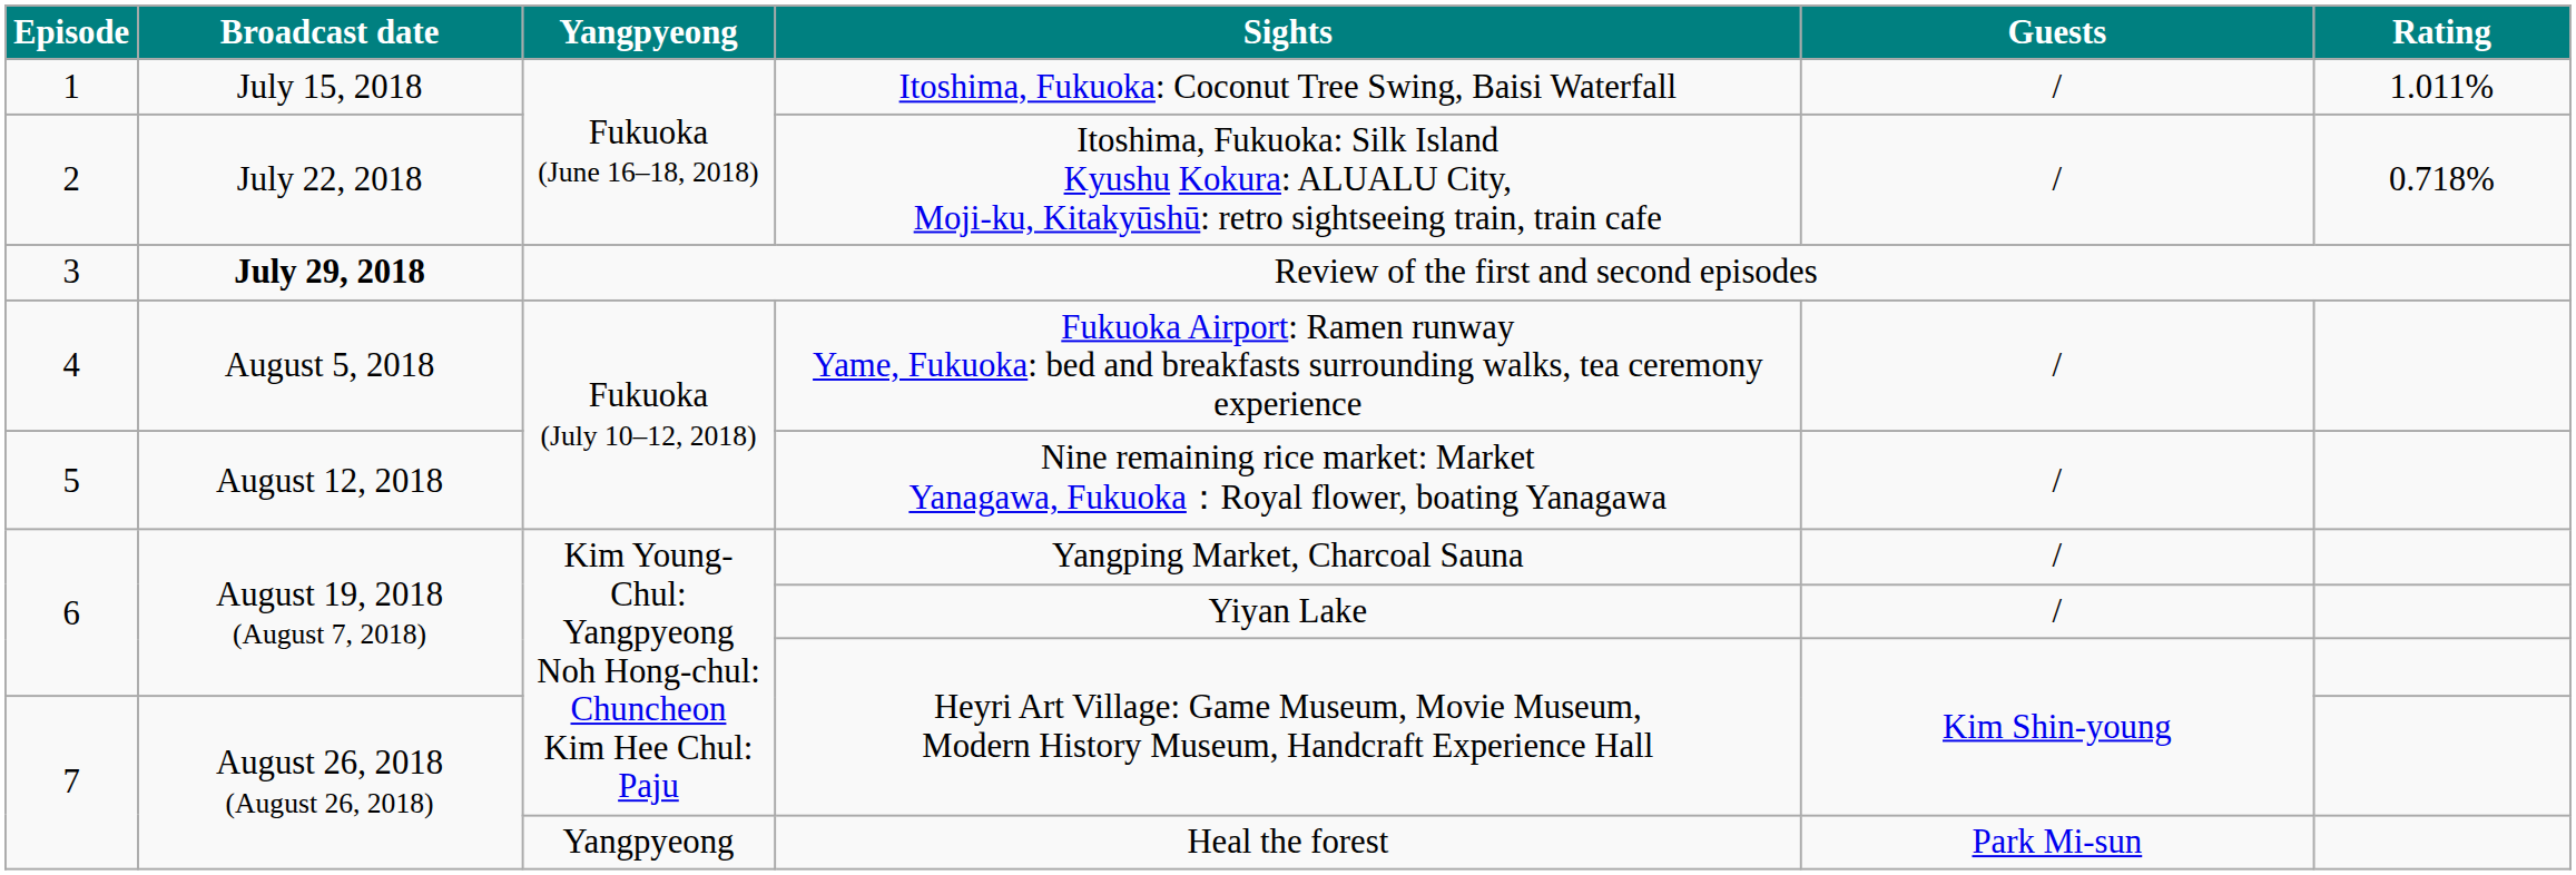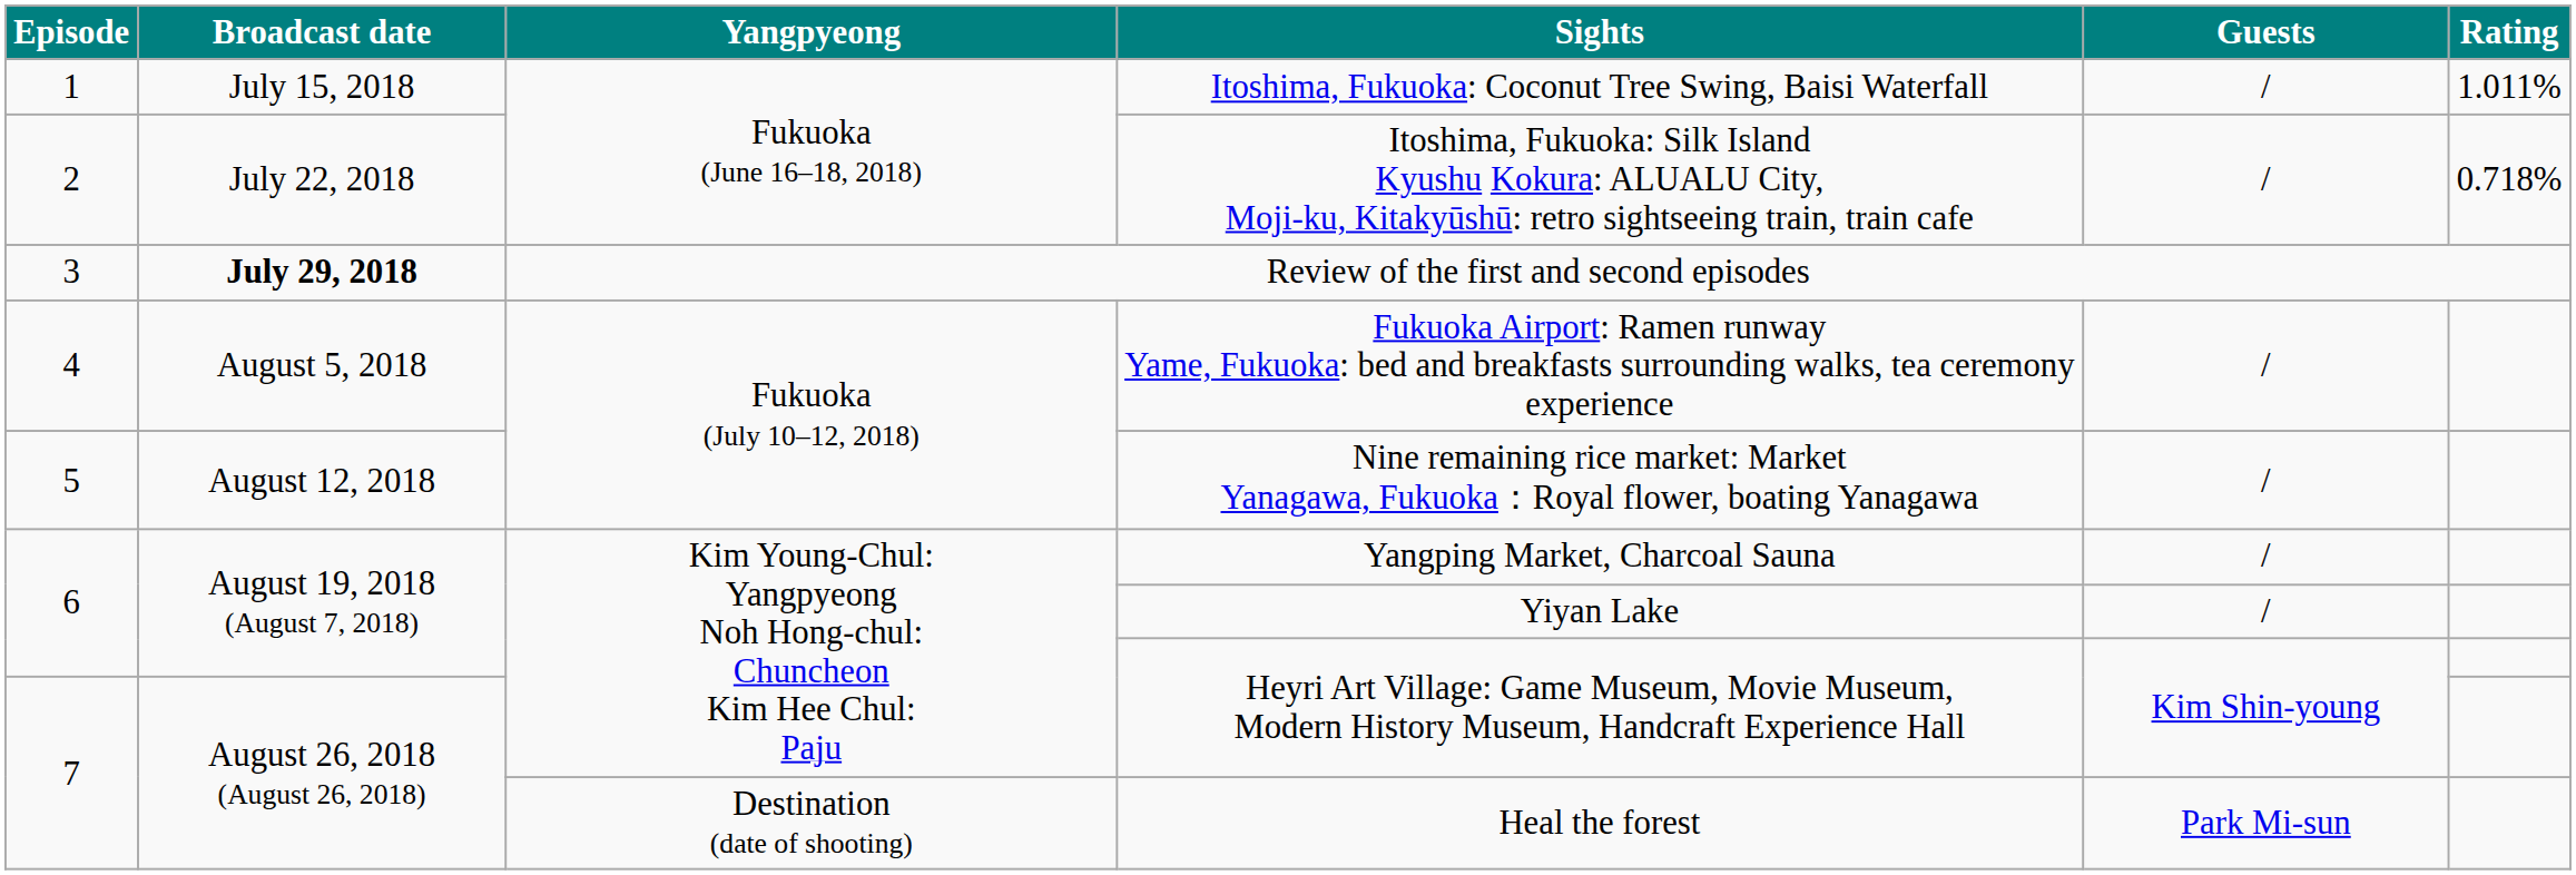Heal the forest | column 3: Yangpyeong -> Destination (date of shooting)
